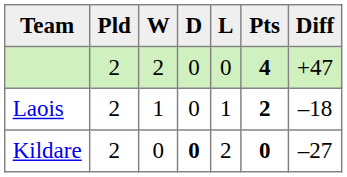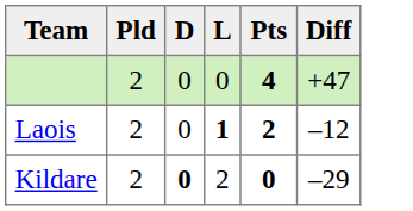- column: W | 2 | 1 | 0
Laois | L: normal -> bold
Laois | Diff: –18 -> –12
Kildare | Diff: –27 -> –29
